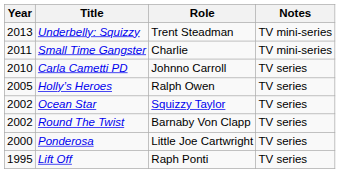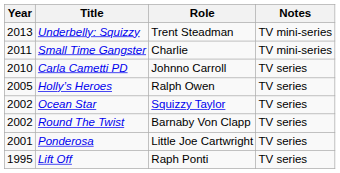Ponderosa | Year: 2000 -> 2001
